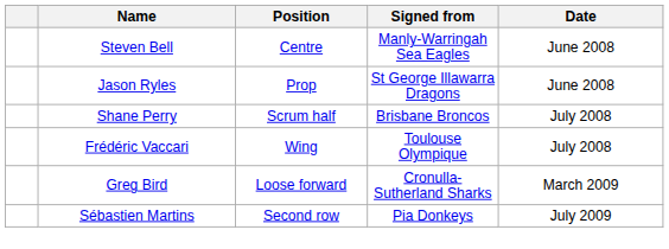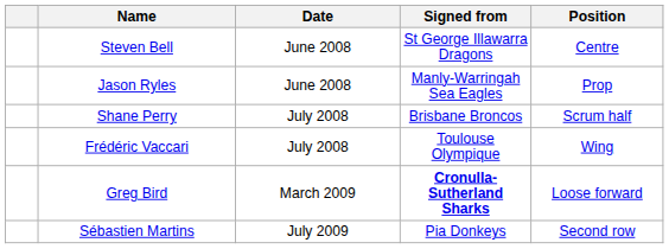columns swapped: Position <-> Date
Steven Bell | Signed from: Manly-Warringah Sea Eagles -> St George Illawarra Dragons
Jason Ryles | Signed from: St George Illawarra Dragons -> Manly-Warringah Sea Eagles
Greg Bird | Signed from: normal -> bold
